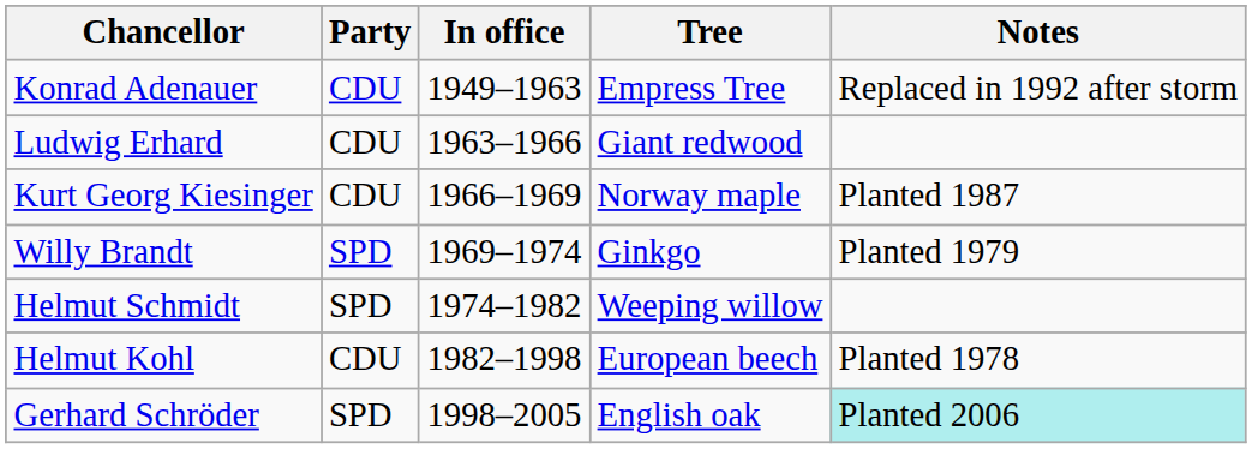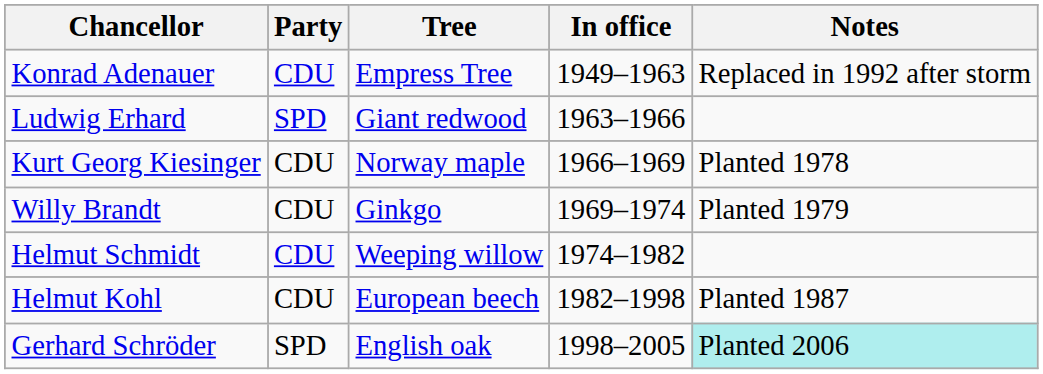columns swapped: In office <-> Tree
Ludwig Erhard | Party: CDU -> SPD
Kurt Georg Kiesinger | Notes: Planted 1987 -> Planted 1978
Willy Brandt | Party: SPD -> CDU
Helmut Schmidt | Party: SPD -> CDU
Helmut Kohl | Notes: Planted 1978 -> Planted 1987
